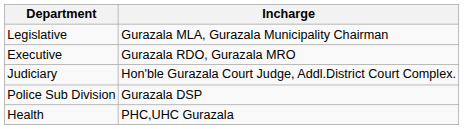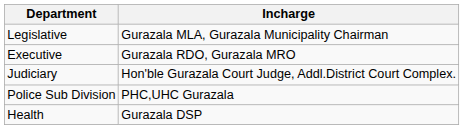Police Sub Division | Incharge: Gurazala DSP -> PHC,UHC Gurazala
Health | Incharge: PHC,UHC Gurazala -> Gurazala DSP
